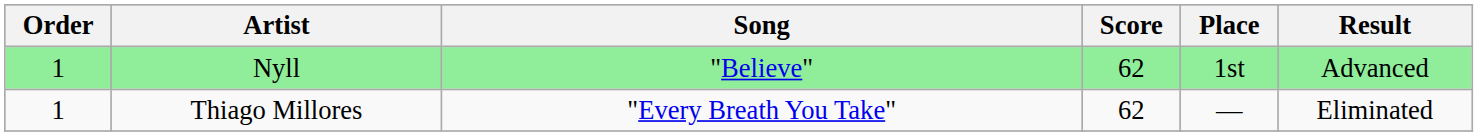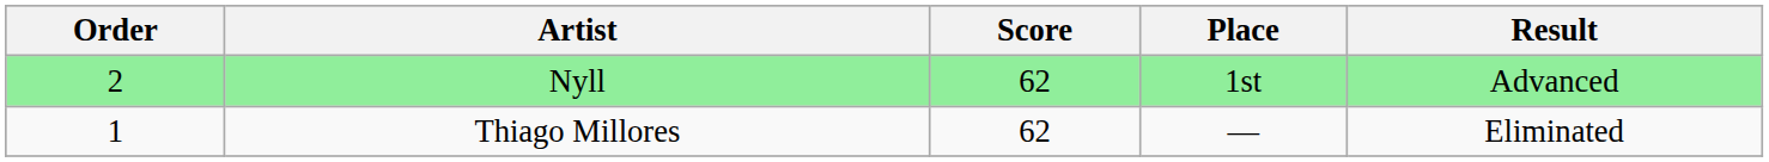- column: Song | "Believe" | "Every Breath You Take"
Nyll | Order: 1 -> 2
